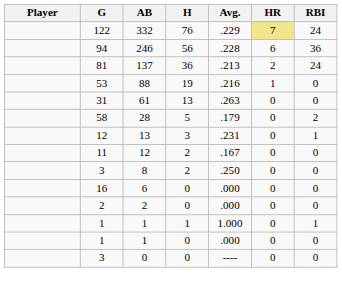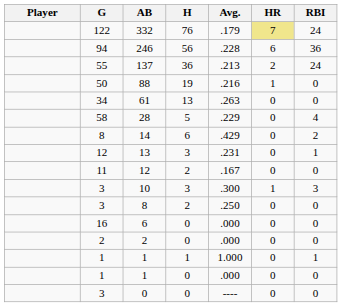332 | Avg.: .229 -> .179
137 | G: 81 -> 55
88 | G: 53 -> 50
61 | G: 31 -> 34
28 | Avg.: .179 -> .229
28 | RBI: 2 -> 4
+ row: 8 | 14 | 6 | .429 | 0 | 2
+ row: 3 | 10 | 3 | .300 | 1 | 3
